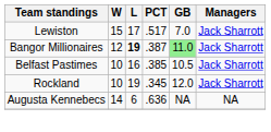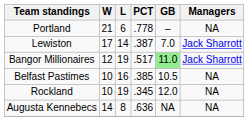+ row: Portland | 21 | 6 | .778 | – | NA
Lewiston | W: 15 -> 17
Lewiston | L: 17 -> 14
Lewiston | PCT: .517 -> .387
Bangor Millionaires | L: bold -> normal
Bangor Millionaires | PCT: .387 -> .517
Belfast Pastimes | Managers: Jack Sharrott -> NA
Rockland | Managers: Jack Sharrott -> NA
Augusta Kennebecs | L: 6 -> 8
